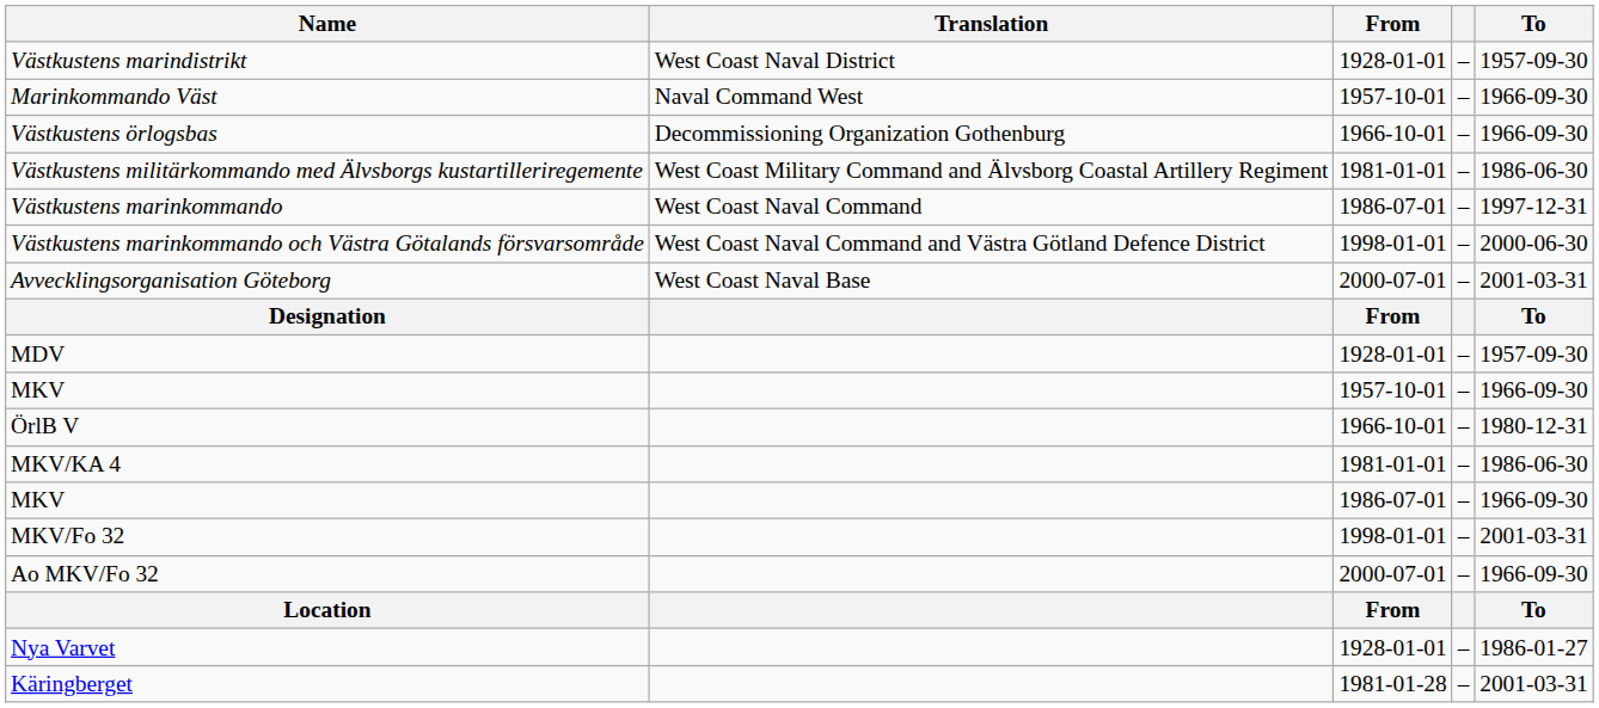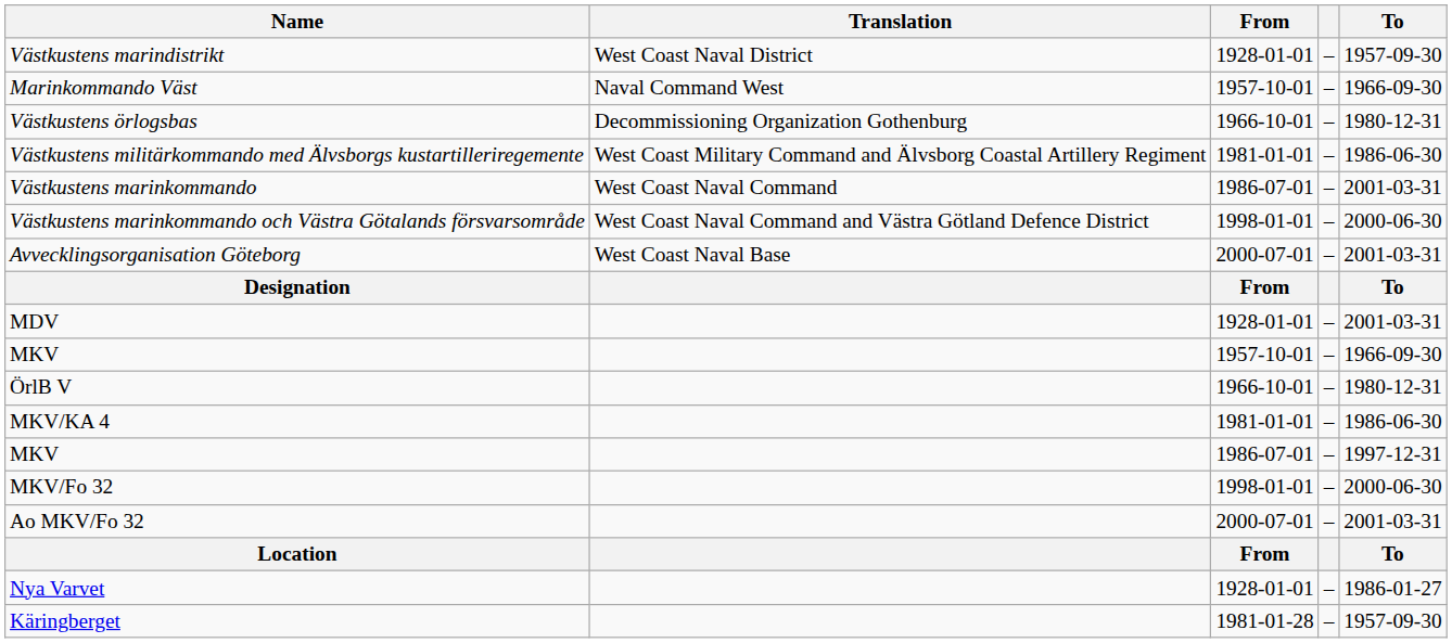Västkustens örlogsbas | To: 1966-09-30 -> 1980-12-31
Västkustens marinkommando | To: 1997-12-31 -> 2001-03-31
MDV | To: 1957-09-30 -> 2001-03-31
MKV / 1986-07-01 | To: 1966-09-30 -> 1997-12-31
MKV/Fo 32 | To: 2001-03-31 -> 2000-06-30
Ao MKV/Fo 32 | To: 1966-09-30 -> 2001-03-31
Käringberget | To: 2001-03-31 -> 1957-09-30
